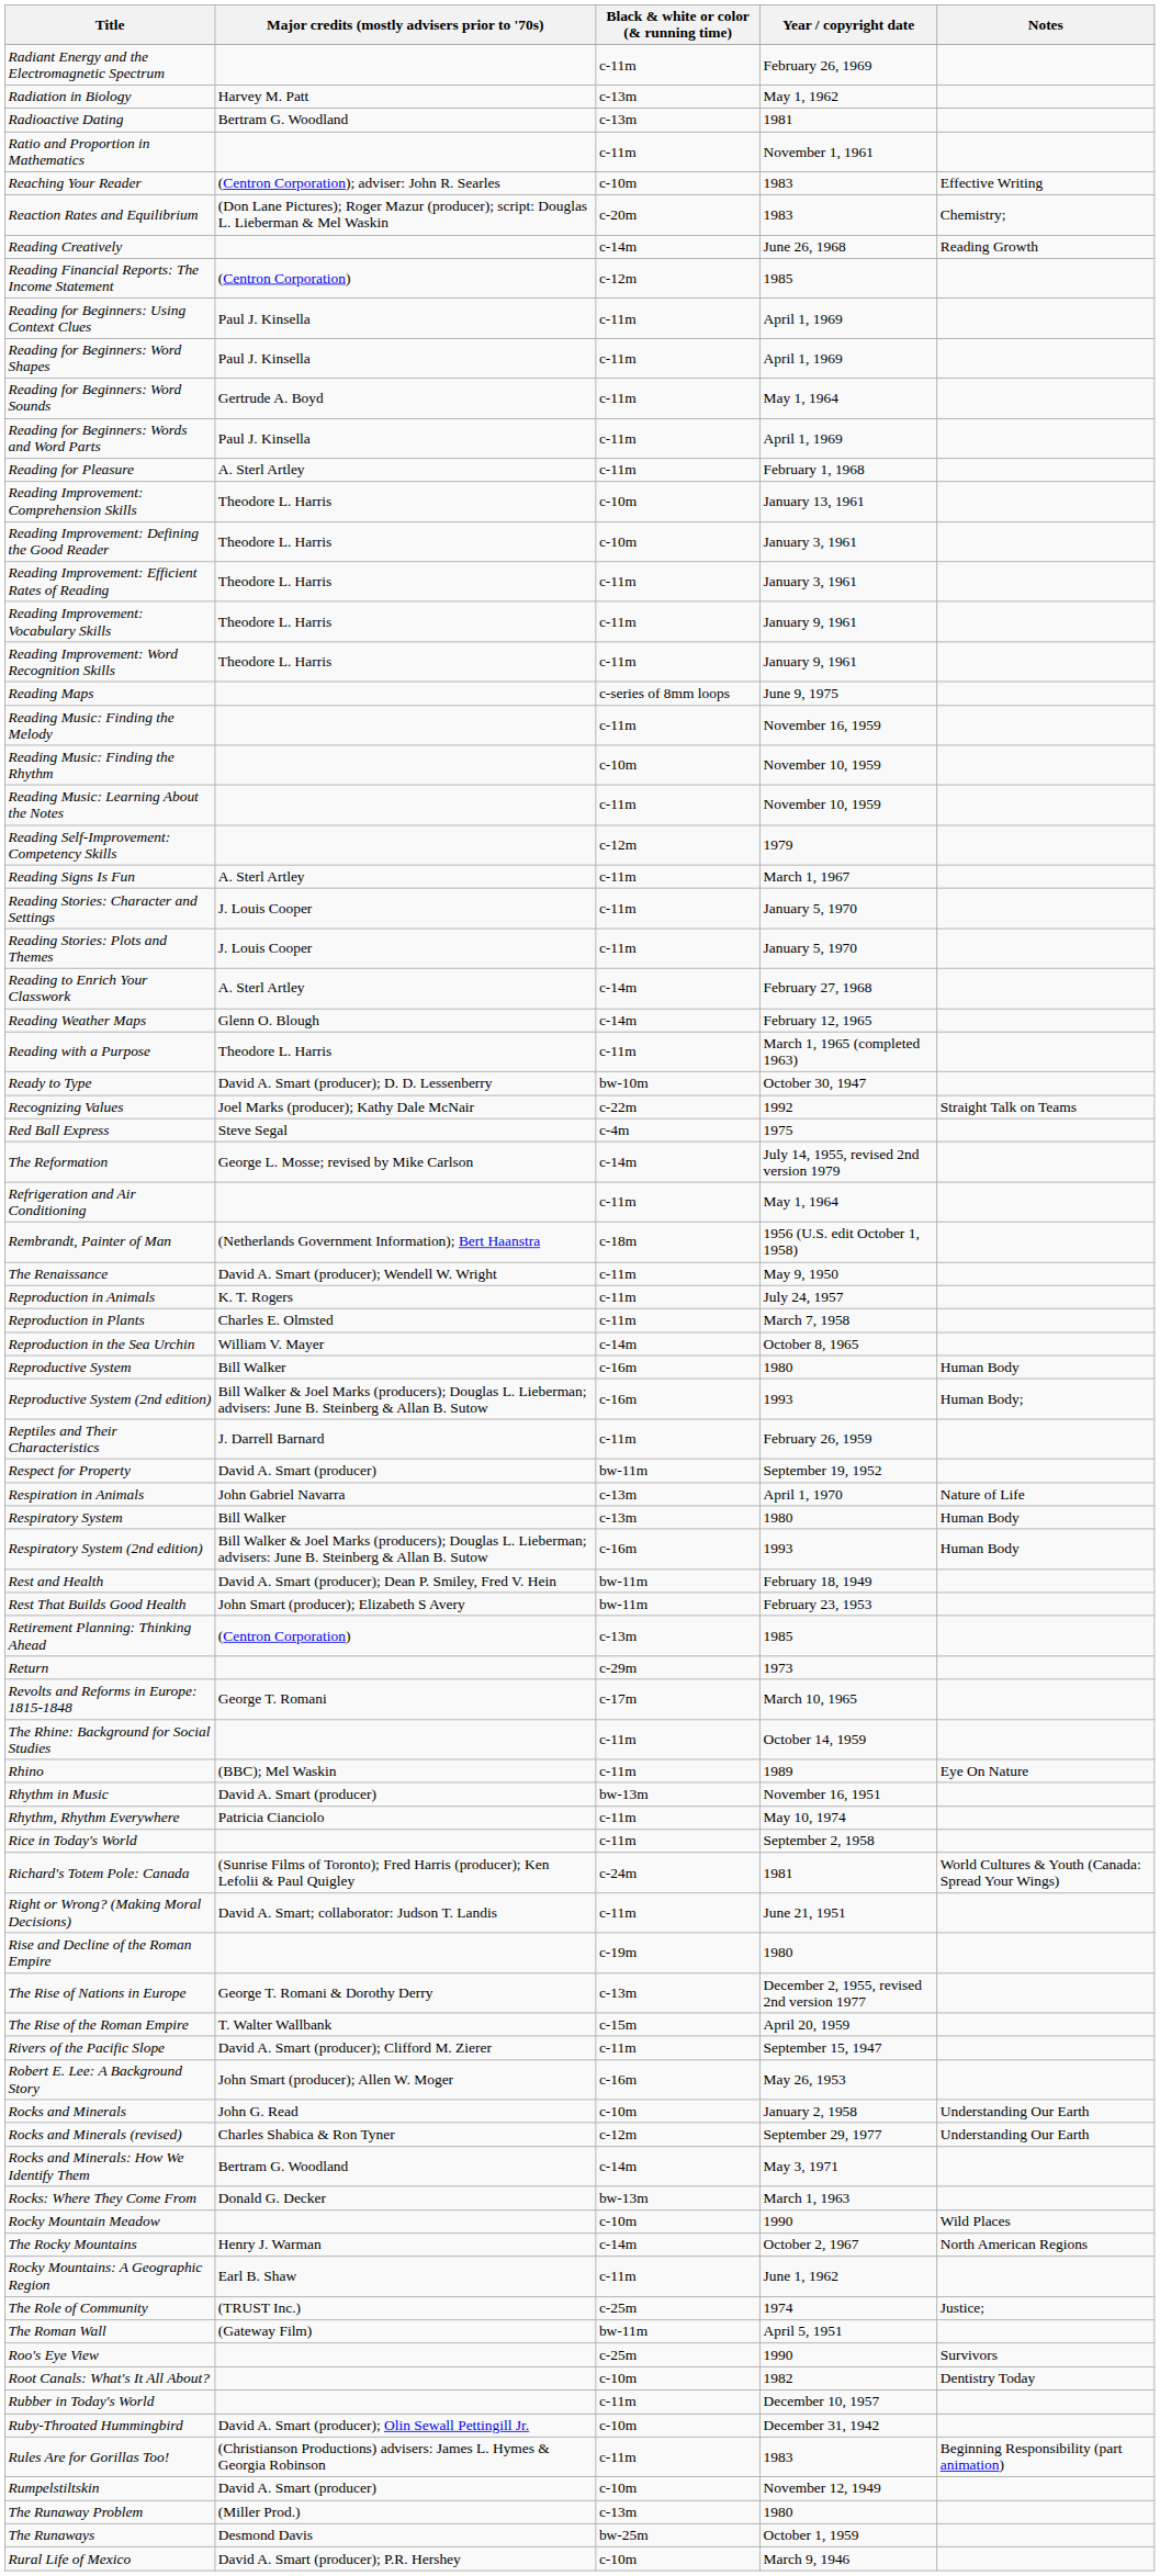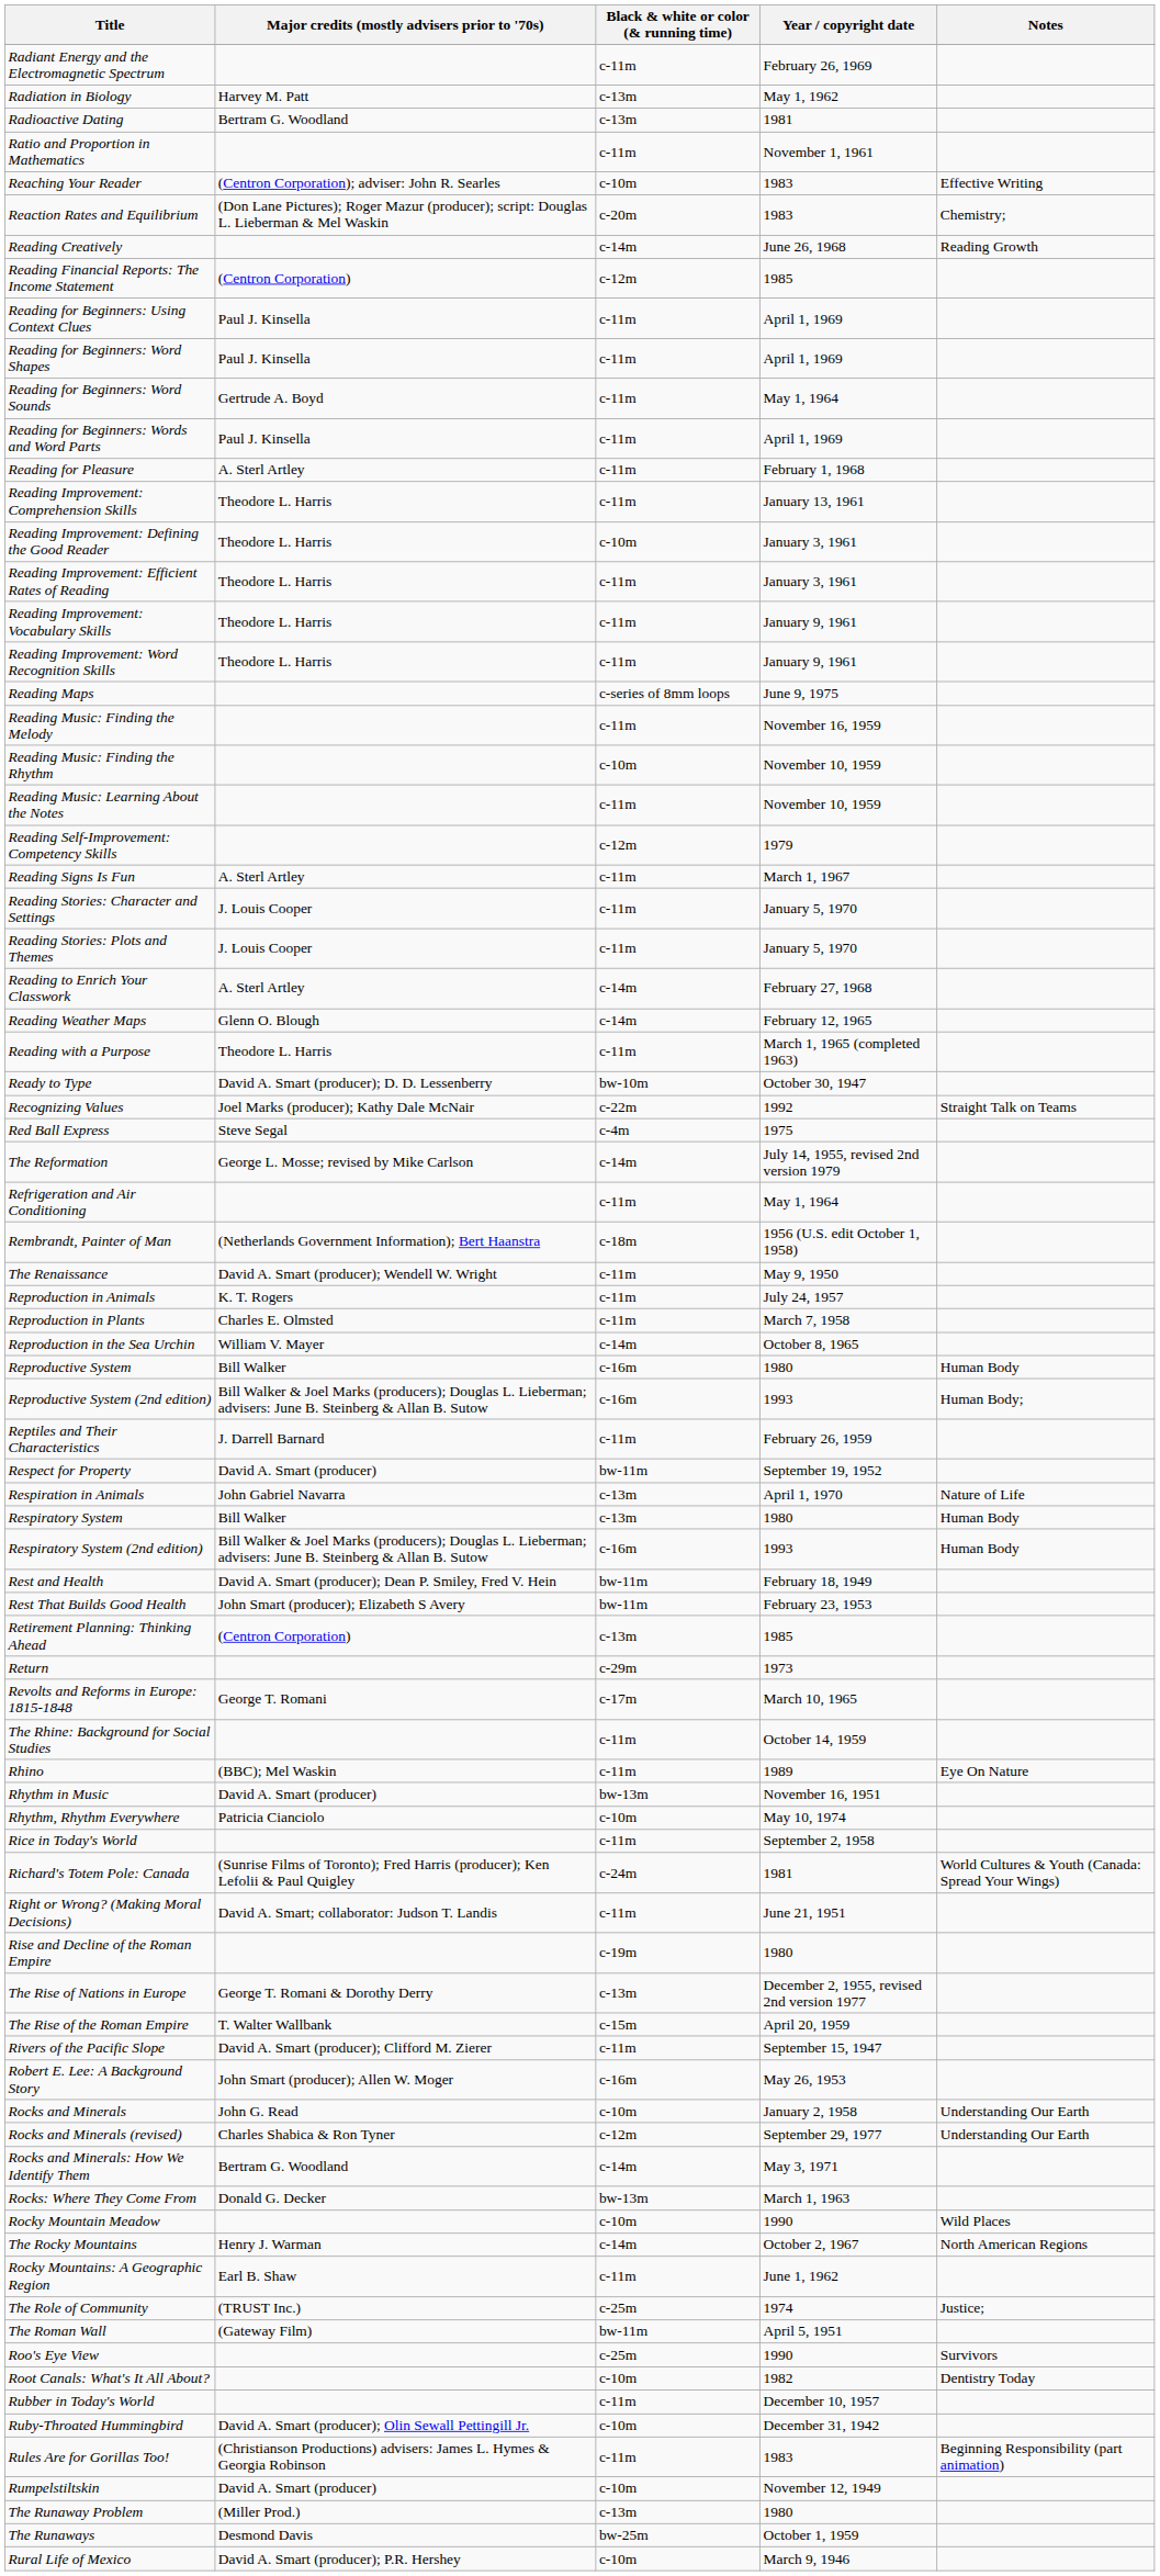Reading Improvement: Comprehension Skills | Black & white or color (& running time): c-10m -> c-11m
Rhythm, Rhythm Everywhere | Black & white or color (& running time): c-11m -> c-10m
